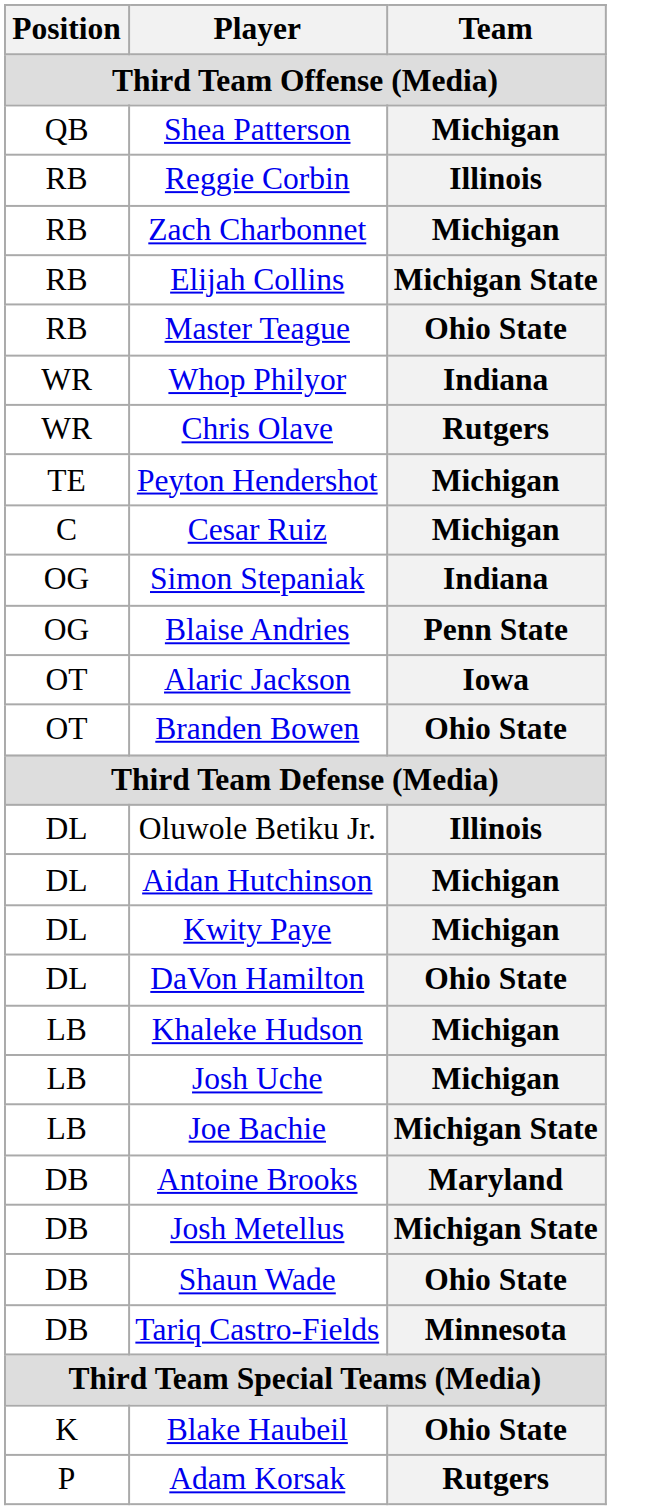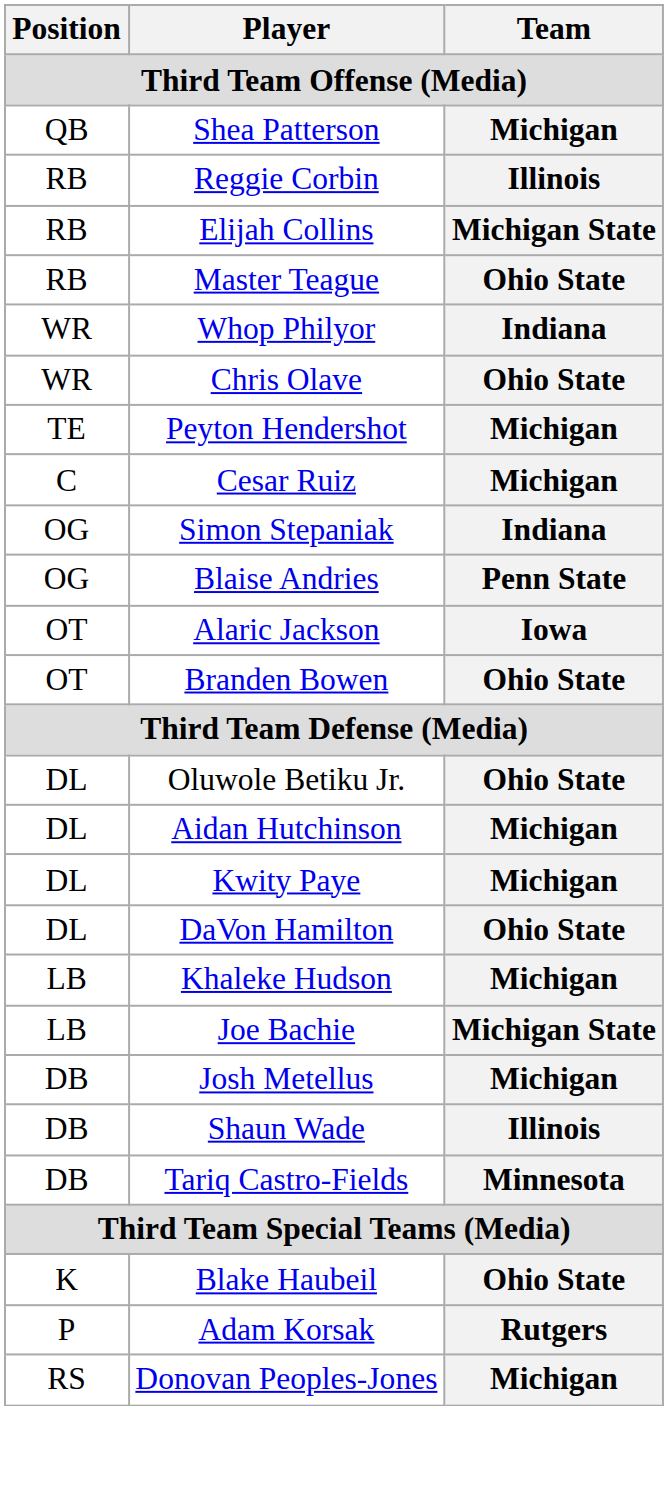- row: RB | Zach Charbonnet | Michigan
Chris Olave | Team: Rutgers -> Ohio State
Oluwole Betiku Jr. | Team: Illinois -> Ohio State
- row: LB | Josh Uche | Michigan
- row: DB | Antoine Brooks | Maryland
Josh Metellus | Team: Michigan State -> Michigan
Shaun Wade | Team: Ohio State -> Illinois
+ row: RS | Donovan Peoples-Jones | Michigan
